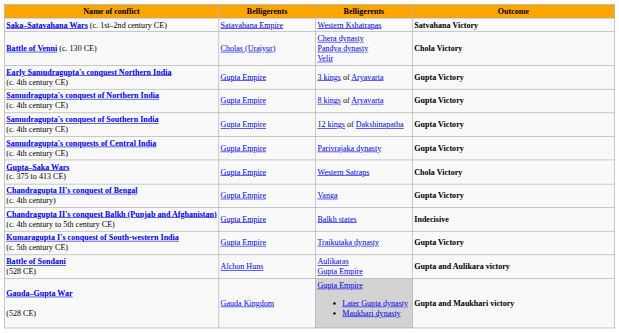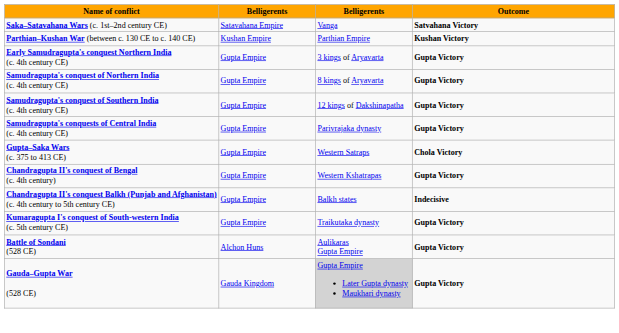Saka–Satavahana Wars (c. 1st–2nd century CE) | column 3: Western Kshatrapas -> Vanga
- row: Battle of Venni (c. 130 CE) | Cholas (Uraiyur) | Chera dynasty Pandya dynasty Velir | Chola Victory
+ row: Parthian–Kushan War (between c. 130 CE to c. 140 CE) | Kushan Empire | Parthian Empire | Kushan Victory
Chandragupta II's conquest of Bengal (c. 4th century) | column 3: Vanga -> Western Kshatrapas
Battle of Sondani (528 CE) | Outcome: Gupta and Aulikara victory -> Gupta Victory
Gauda–Gupta War (528 CE) | Outcome: Gupta and Maukhari victory -> Gupta Victory
